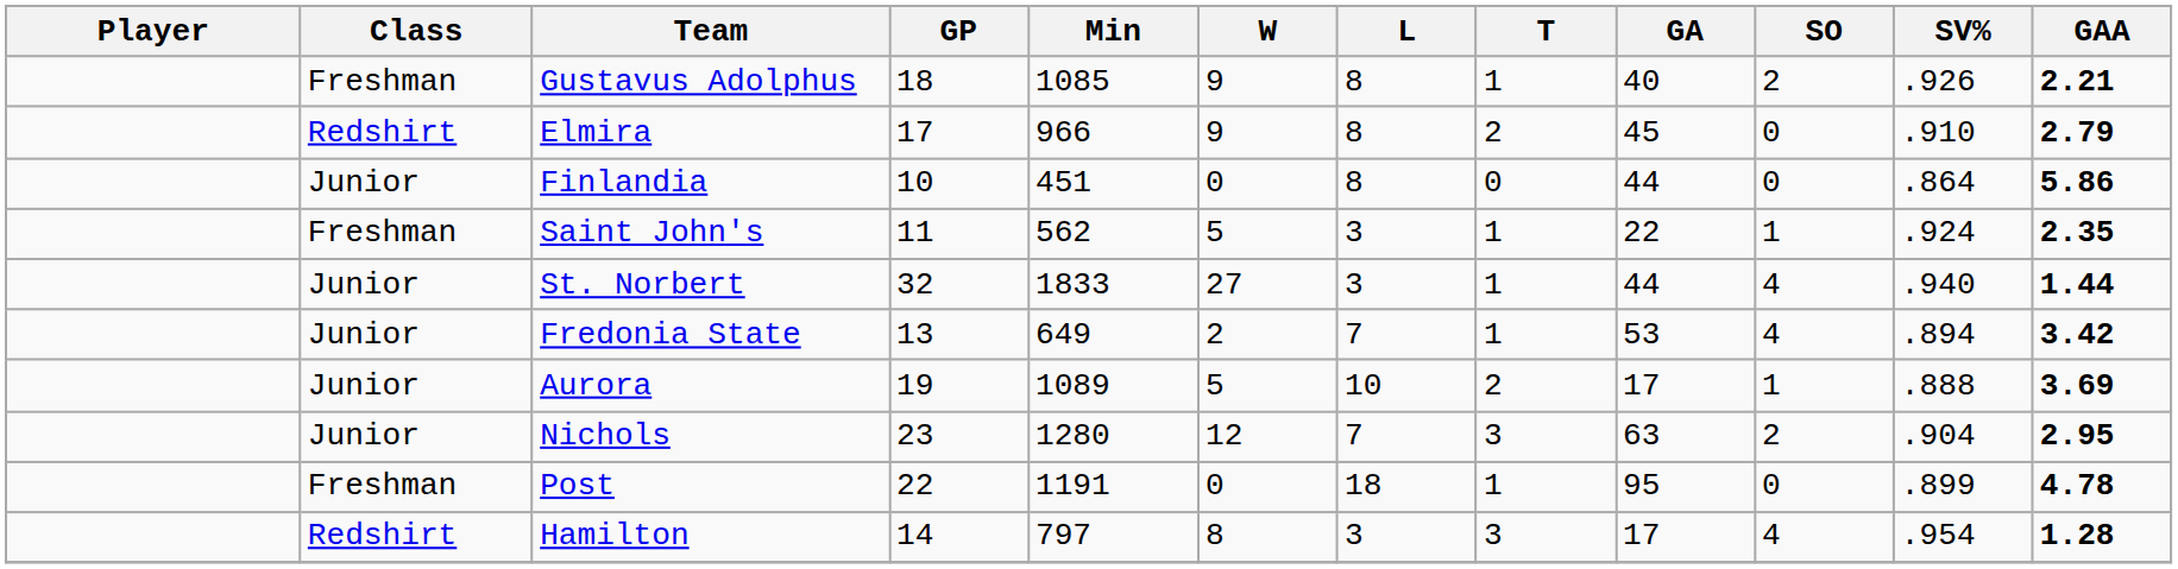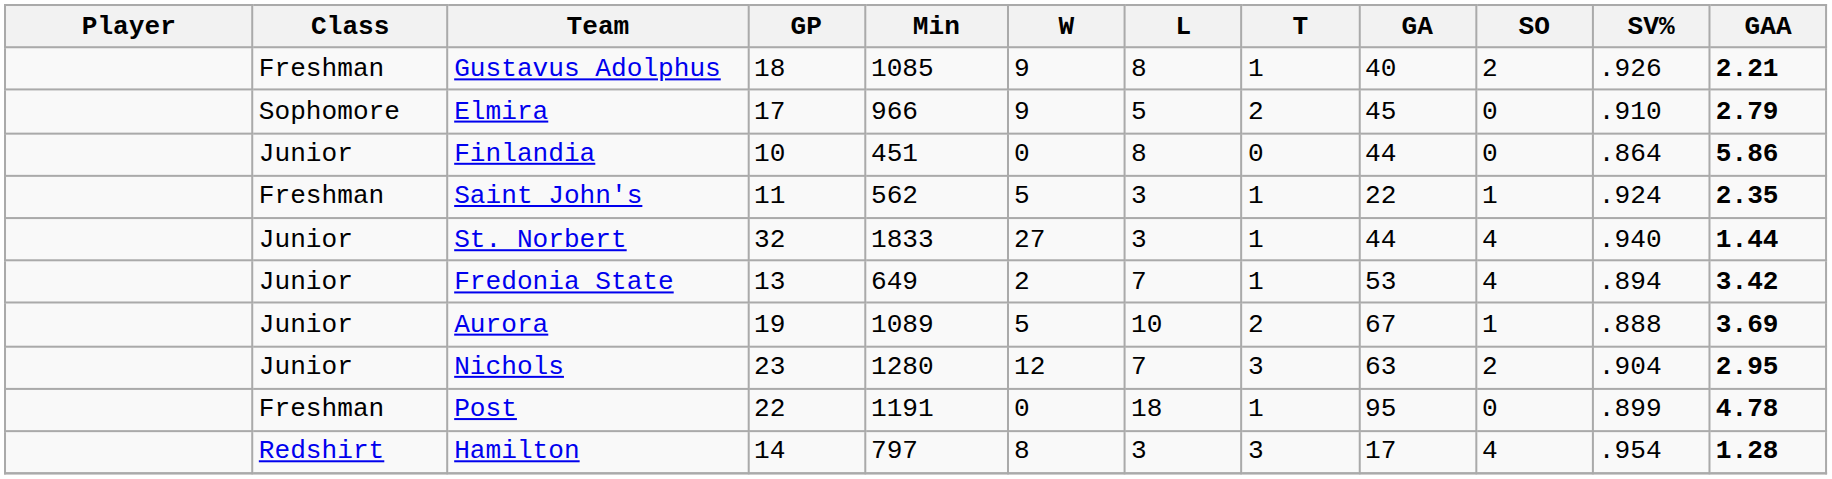Elmira | Class: Redshirt -> Sophomore
Elmira | L: 8 -> 5
Aurora | GA: 17 -> 67
